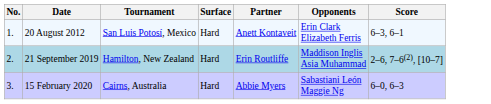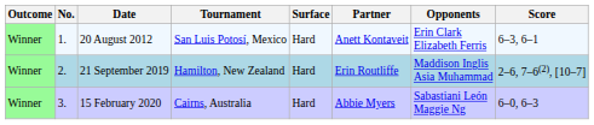+ column: Outcome | Winner | Winner | Winner
